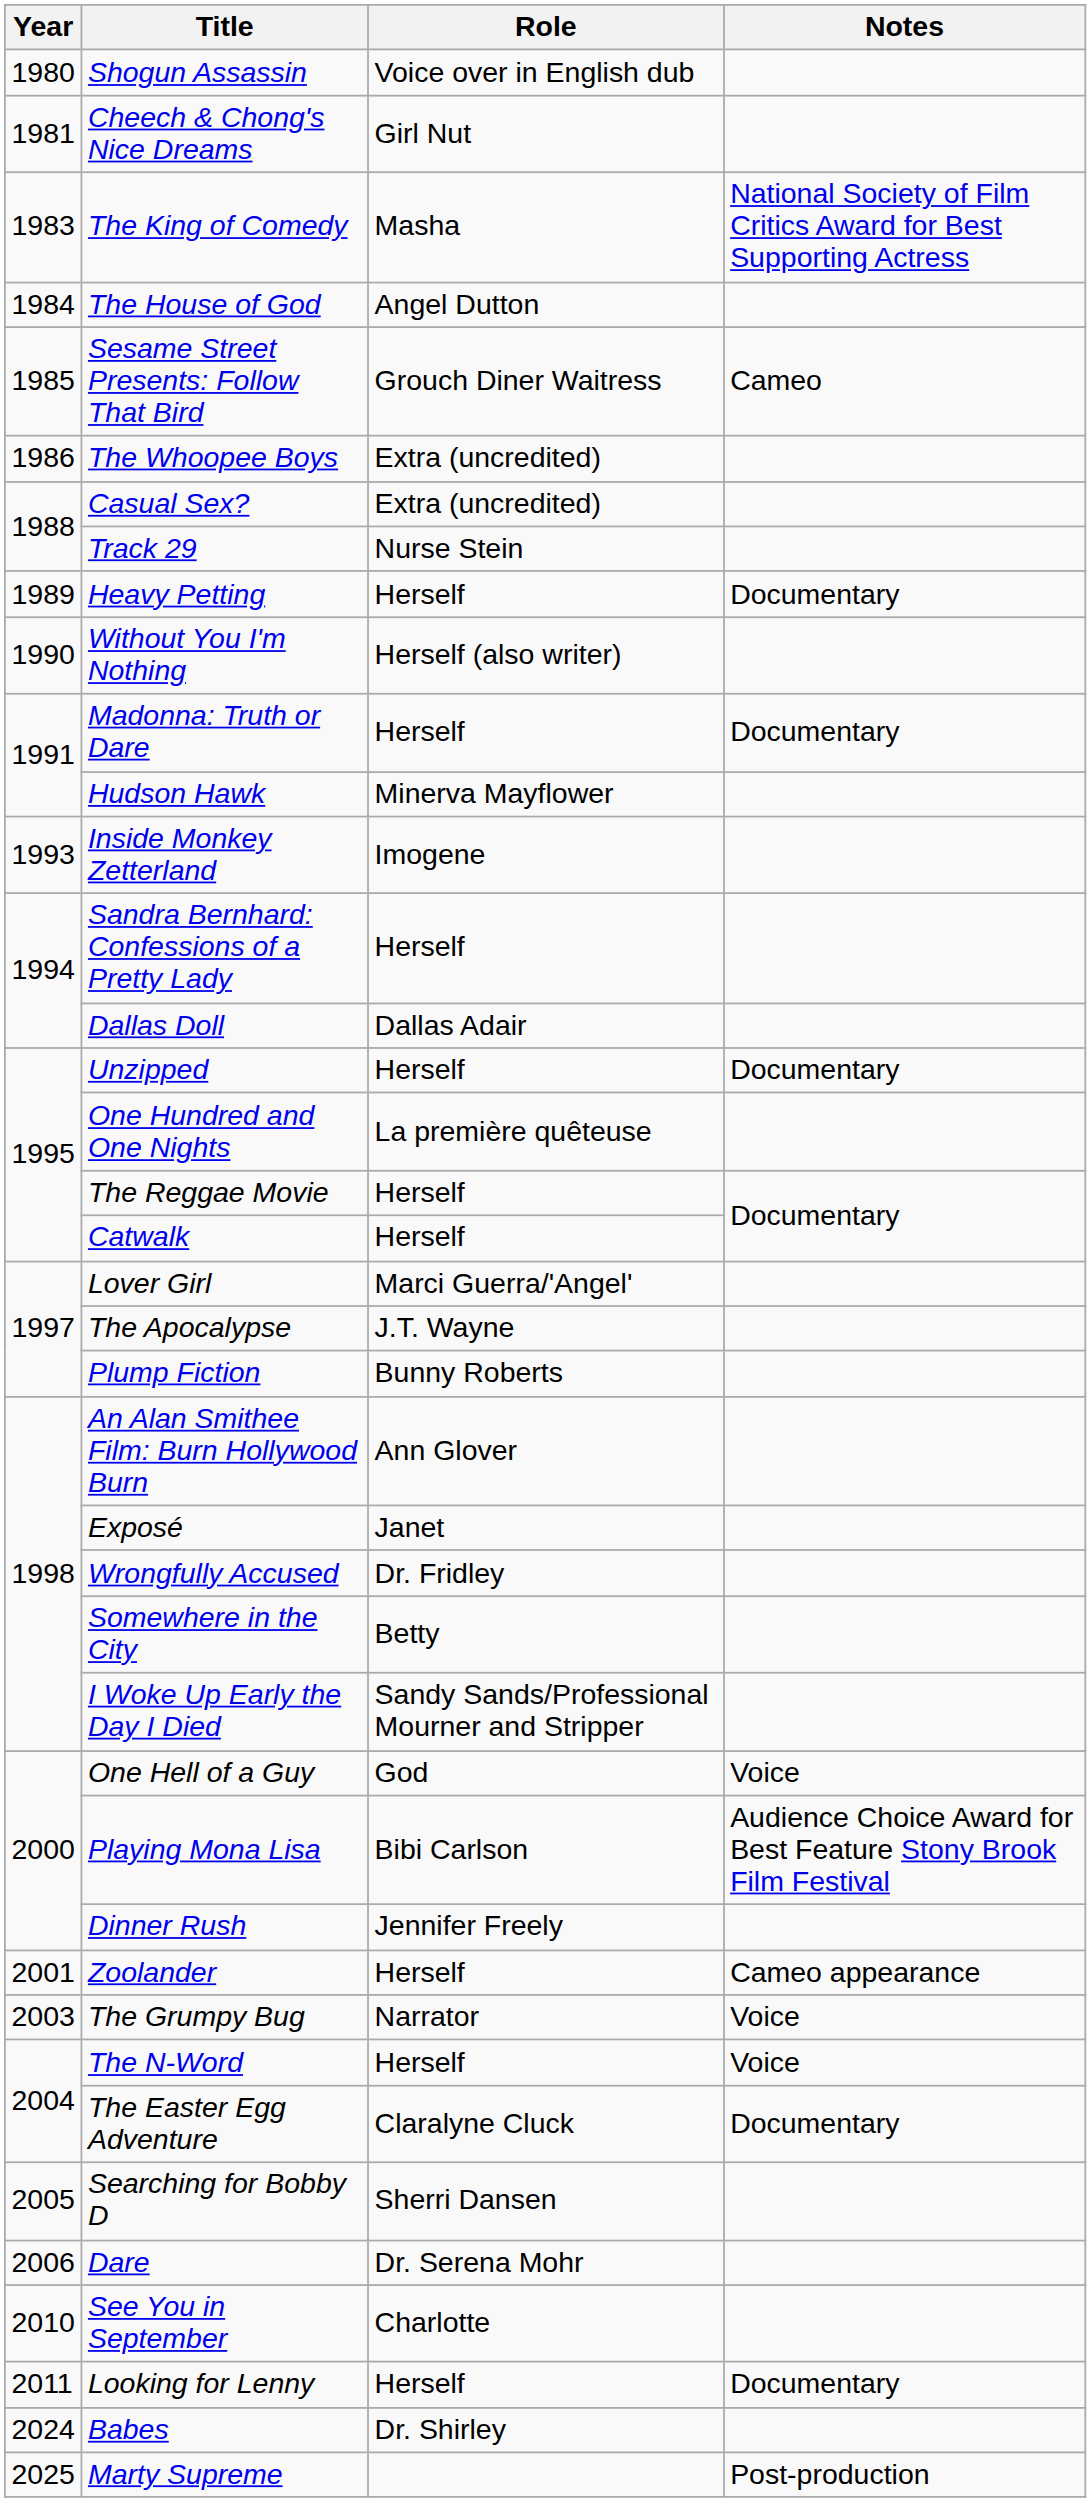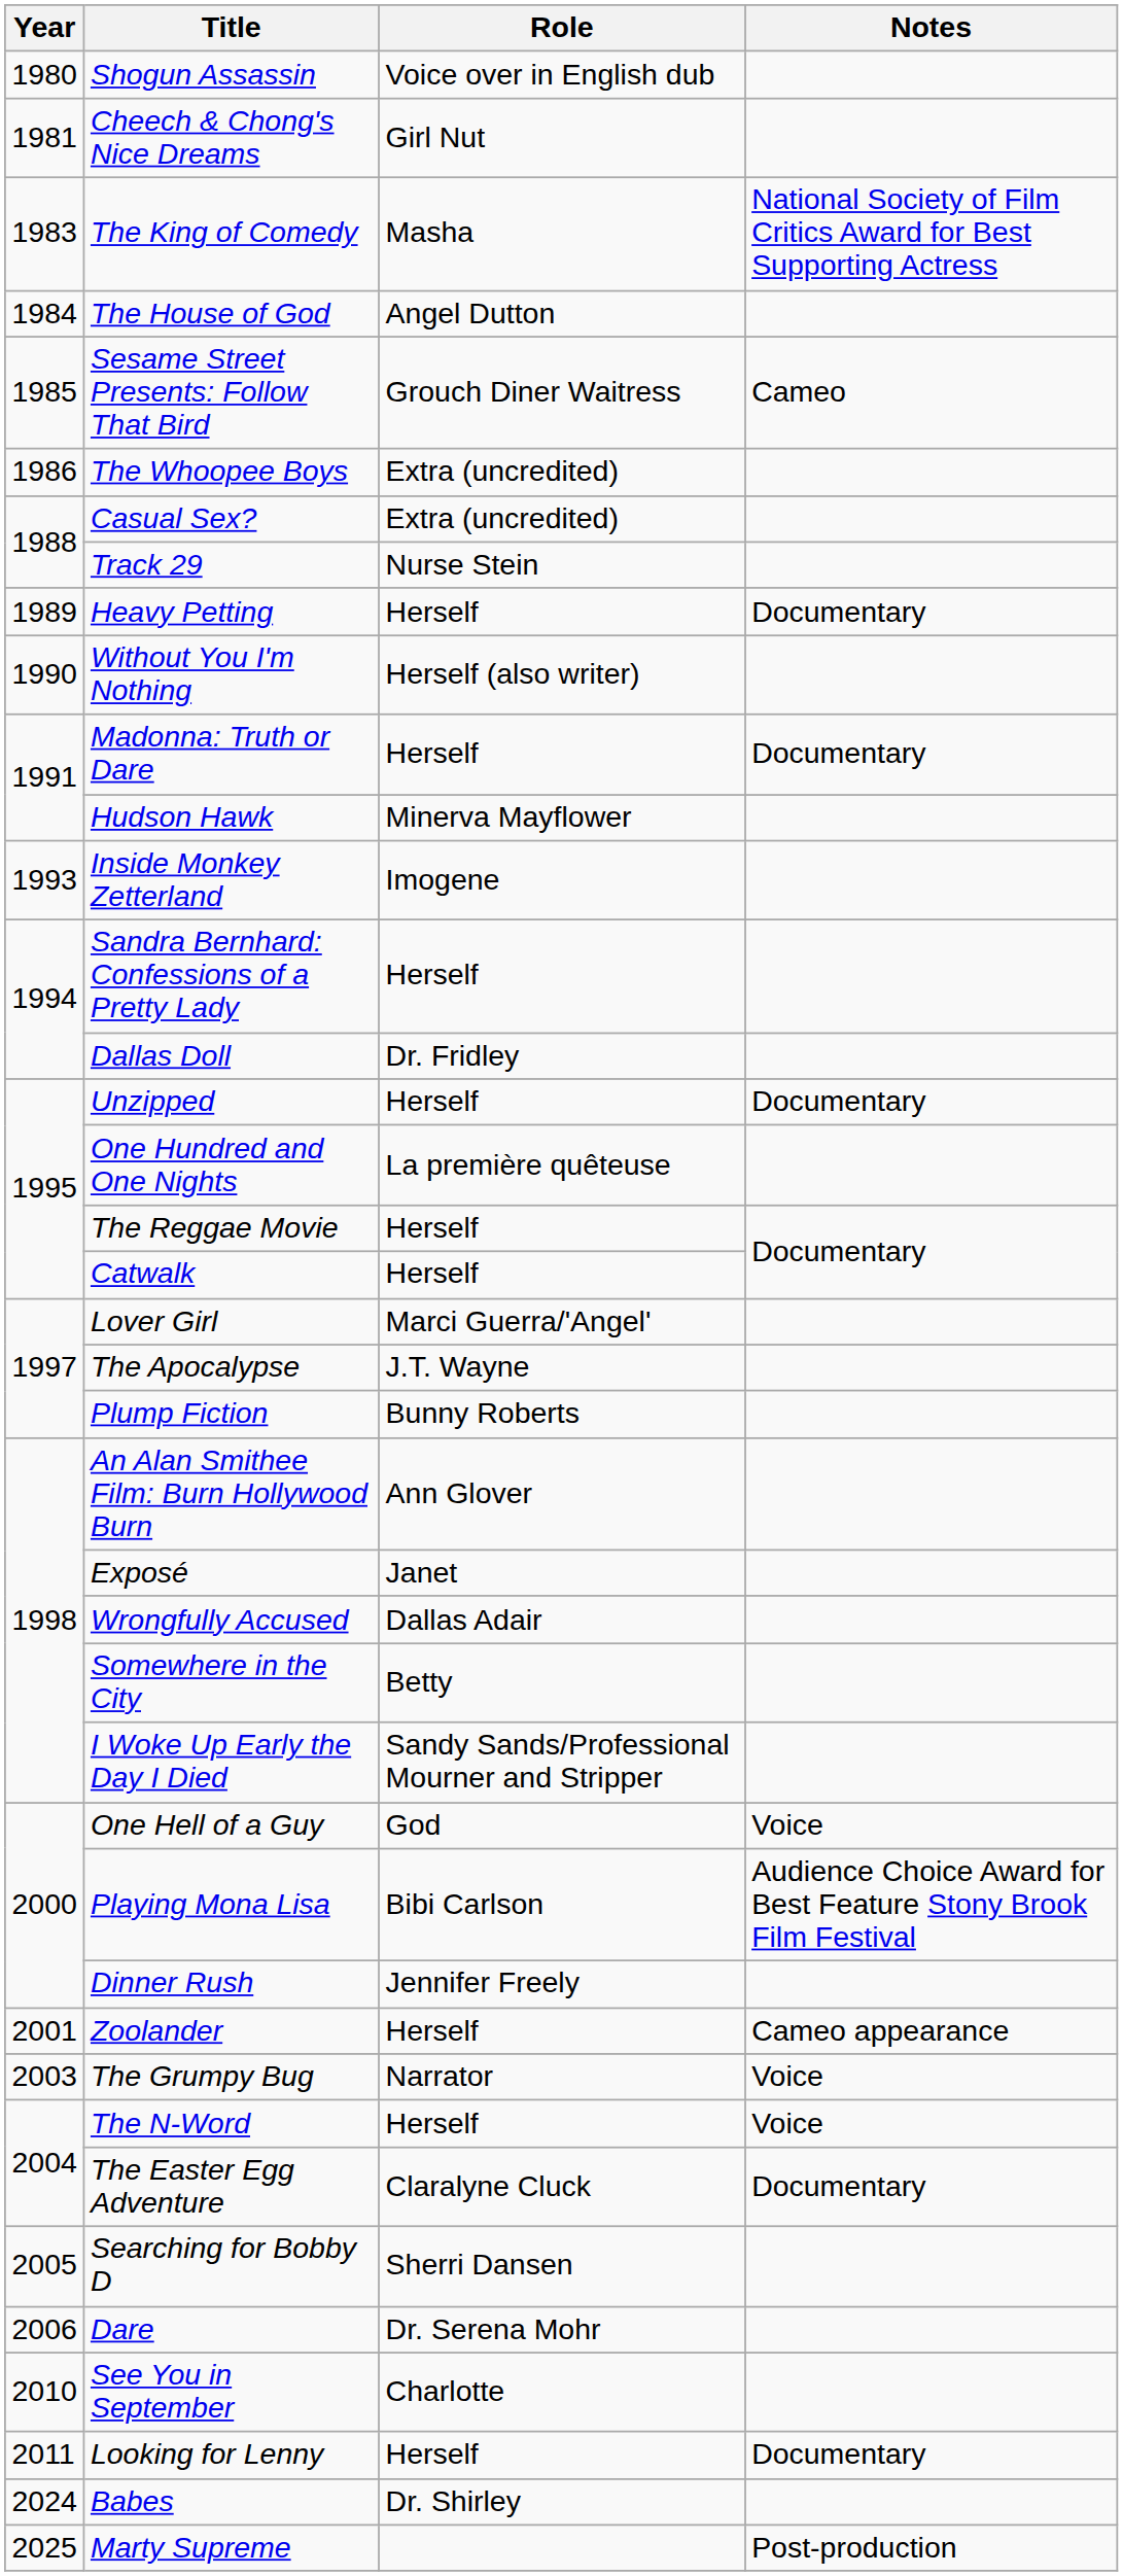Dallas Doll | Role: Dallas Adair -> Dr. Fridley
Wrongfully Accused | Role: Dr. Fridley -> Dallas Adair
